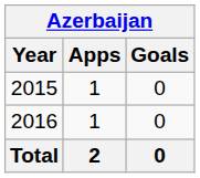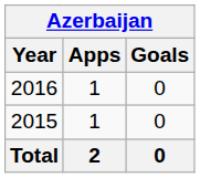rows swapped: 2015 <-> 2016
